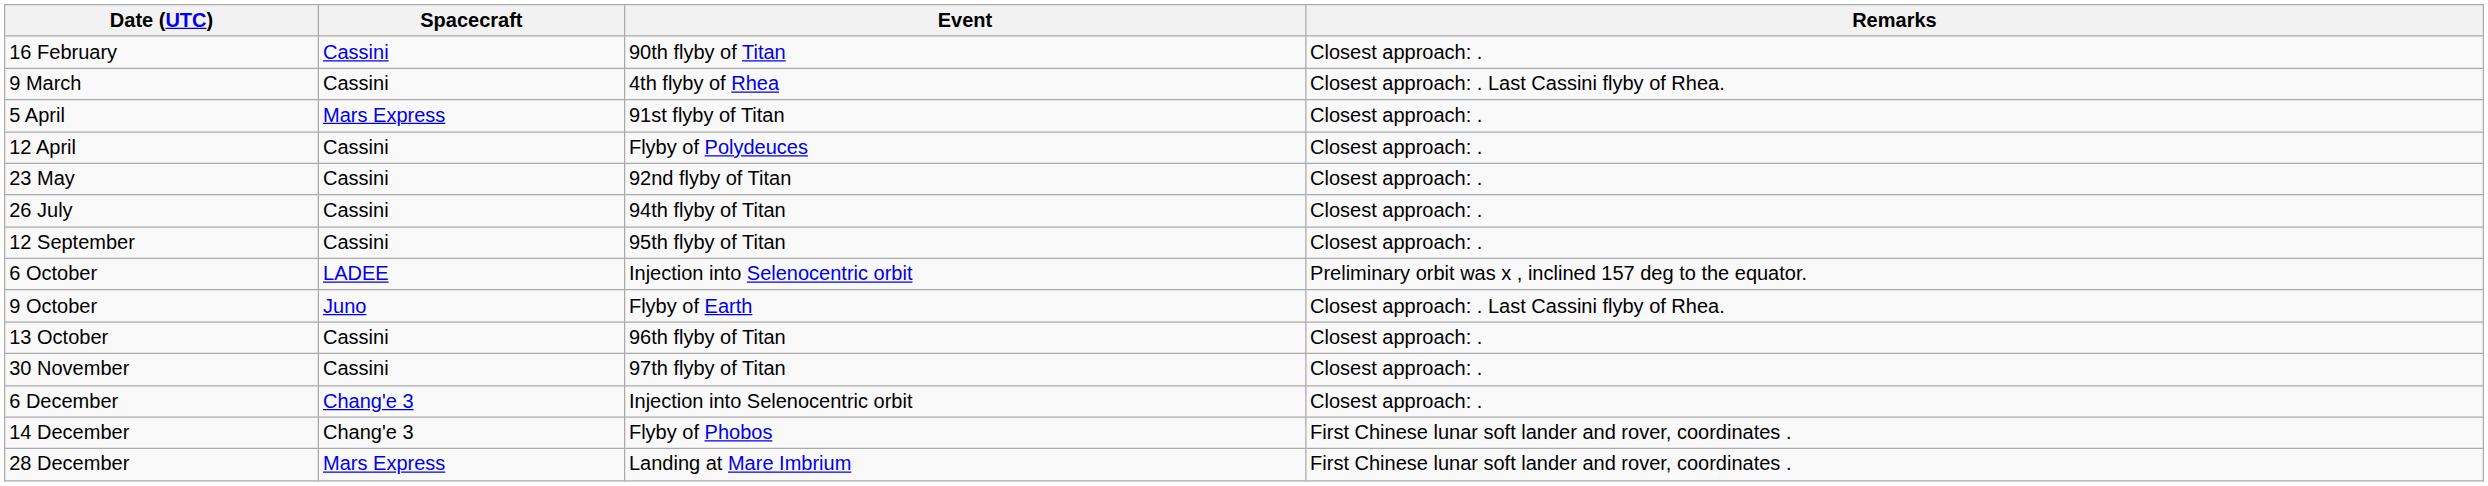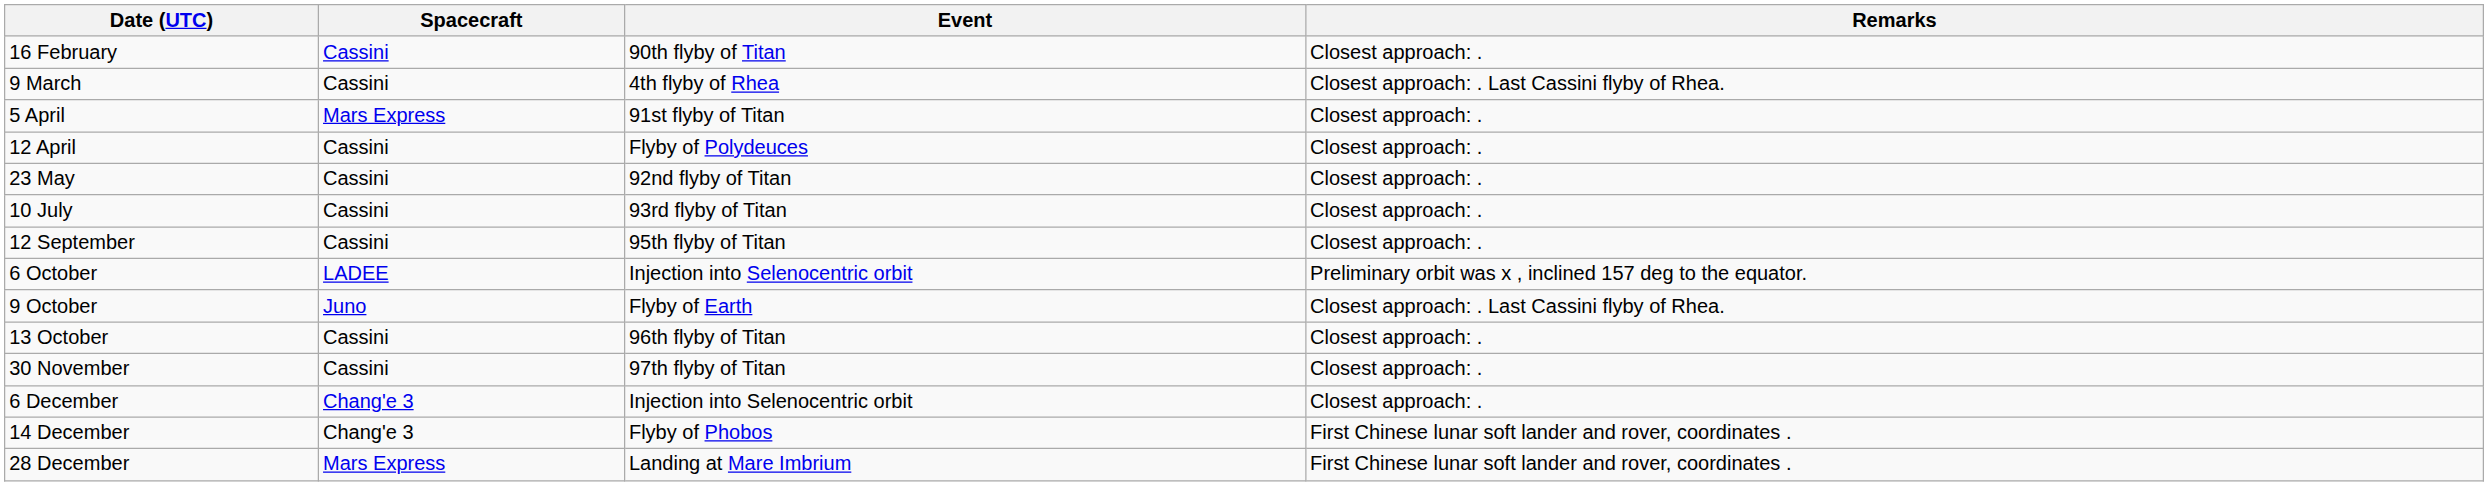+ row: 10 July | Cassini | 93rd flyby of Titan | Closest approach: .
- row: 26 July | Cassini | 94th flyby of Titan | Closest approach: .
